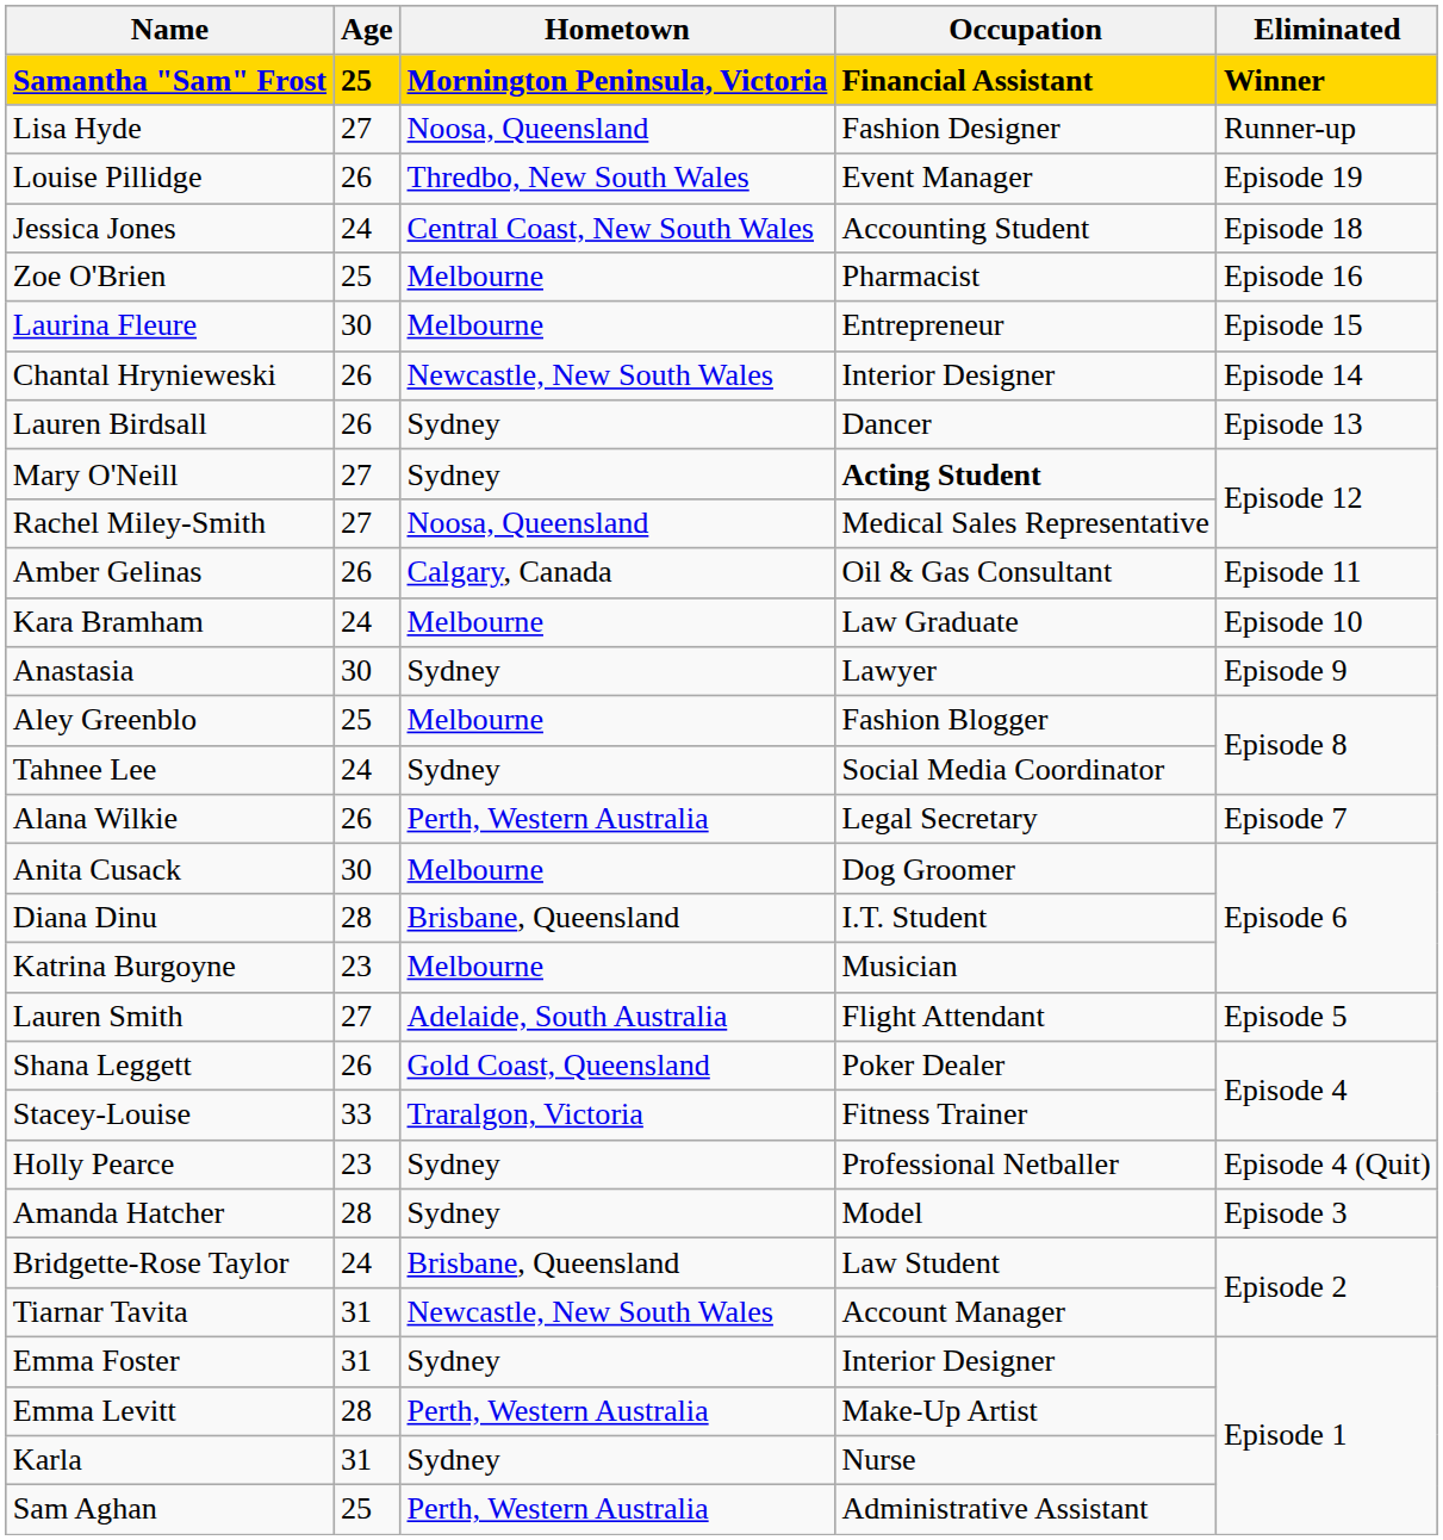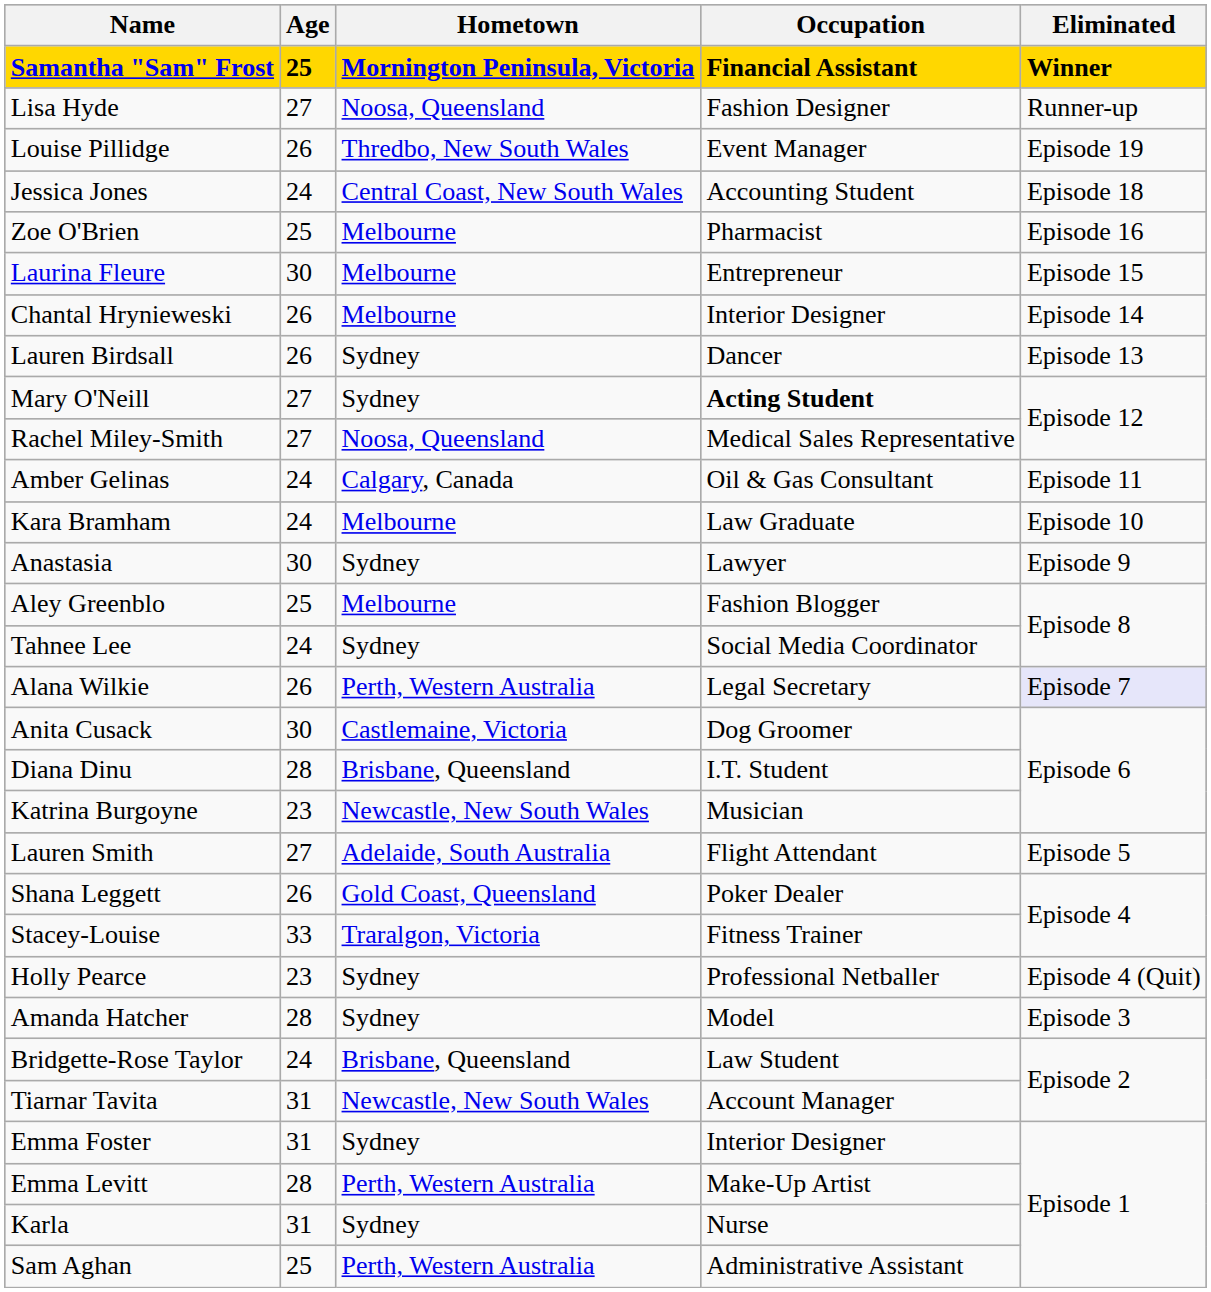Chantal Hrynieweski | Hometown: Newcastle, New South Wales -> Melbourne
Amber Gelinas | Age: 26 -> 24
Alana Wilkie | Eliminated: no background -> lavender background
Anita Cusack | Hometown: Melbourne -> Castlemaine, Victoria
Katrina Burgoyne | Hometown: Melbourne -> Newcastle, New South Wales
